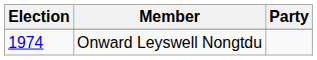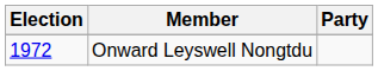Onward Leyswell Nongtdu | Election: 1974 -> 1972
